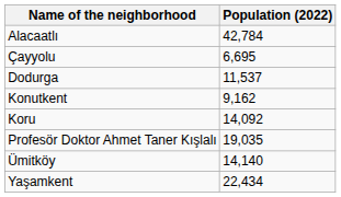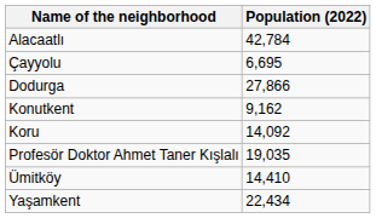Dodurga | Population (2022): 11,537 -> 27,866
Ümitköy | Population (2022): 14,140 -> 14,410
